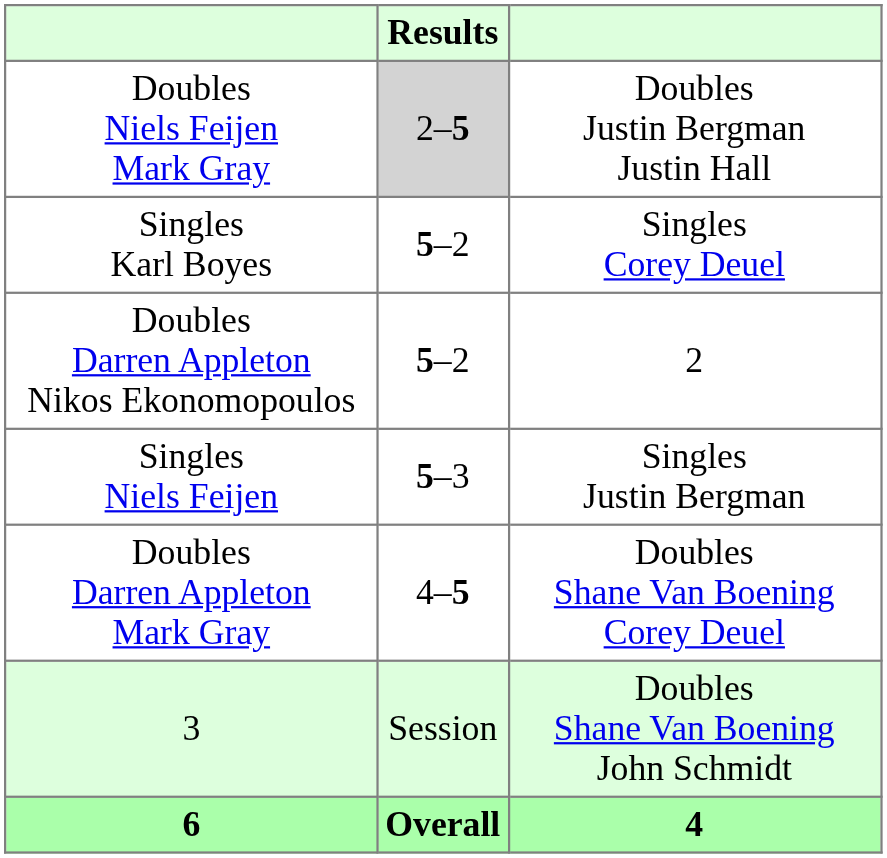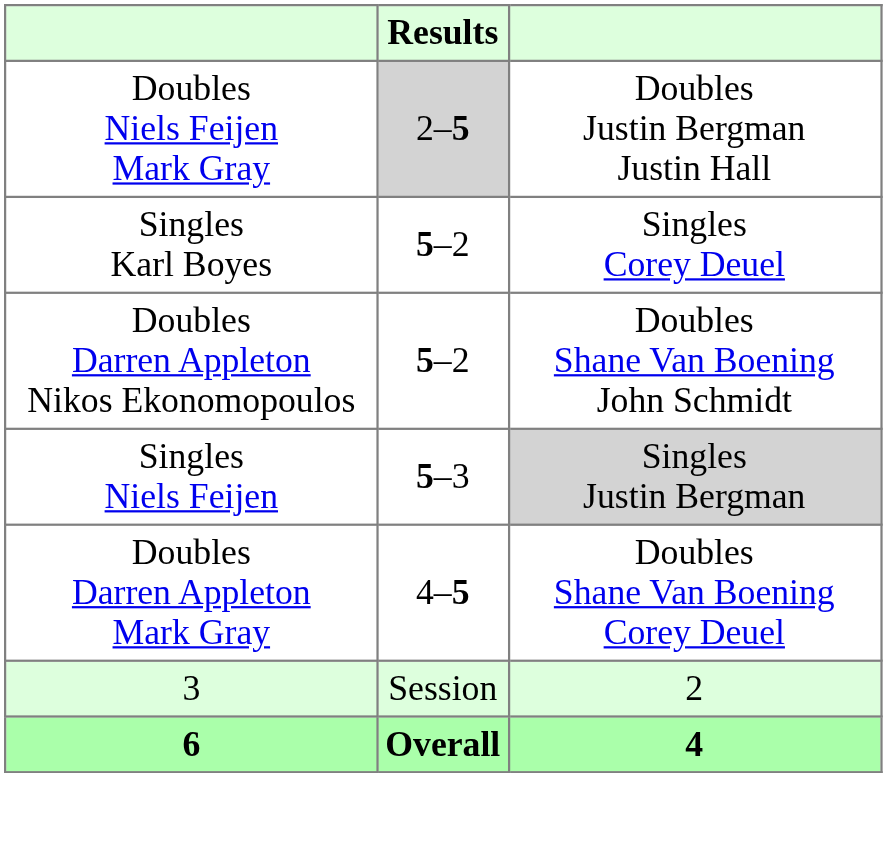Doubles Darren Appleton Nikos Ekonomopoulos | column 3: 2 -> Doubles Shane Van Boening John Schmidt
Singles Niels Feijen | column 3: no background -> lightgrey background
3 | column 3: Doubles Shane Van Boening John Schmidt -> 2
